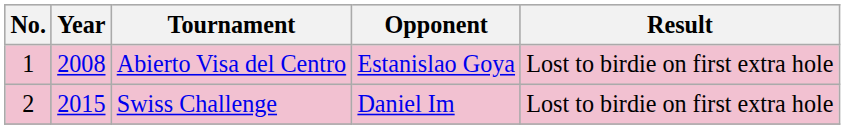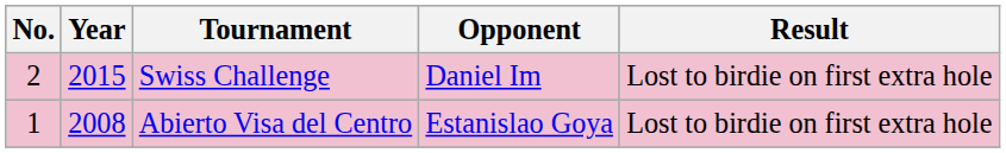rows swapped: Abierto Visa del Centro <-> Swiss Challenge
